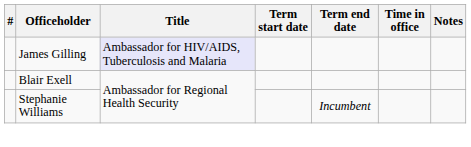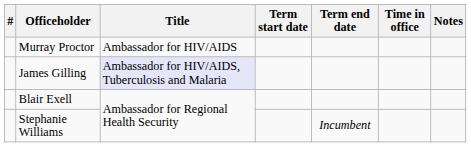+ row: Murray Proctor | Ambassador for HIV/AIDS
